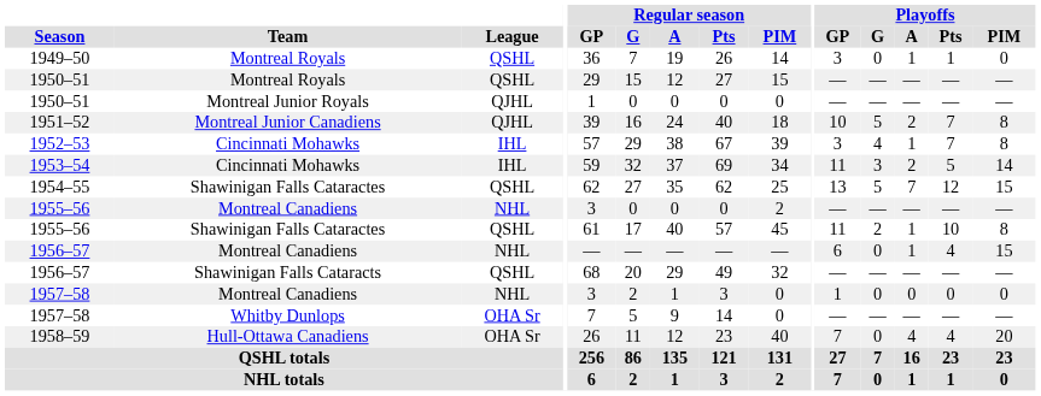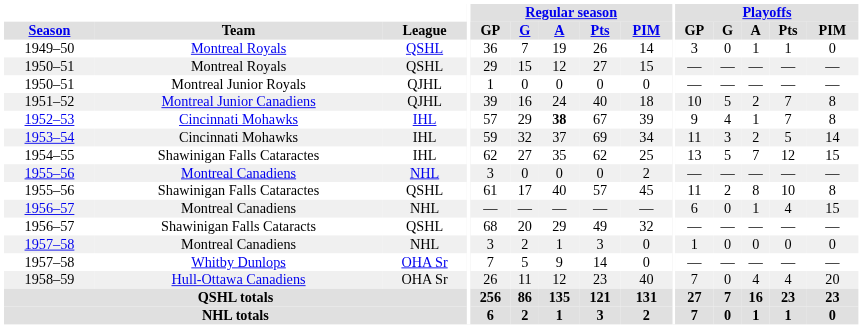1952–53 | Regular season / A: normal -> bold
1952–53 | Playoffs / GP: 3 -> 9
1954–55 | League: QSHL -> IHL
1955–56 / Shawinigan Falls Cataractes | Playoffs / A: 1 -> 8
